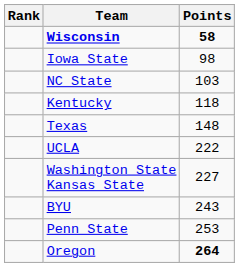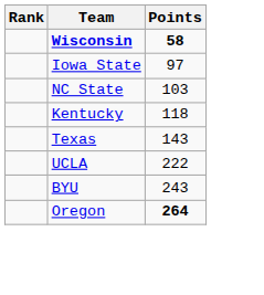Iowa State | Points: 98 -> 97
Texas | Points: 148 -> 143
- row: Washington State Kansas State | 227
- row: Penn State | 253
